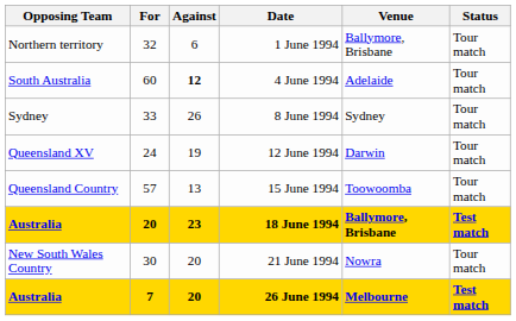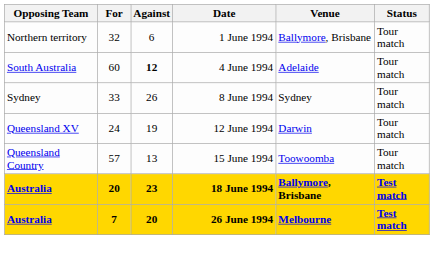- row: New South Wales Country | 30 | 20 | 21 June 1994 | Nowra | Tour match
